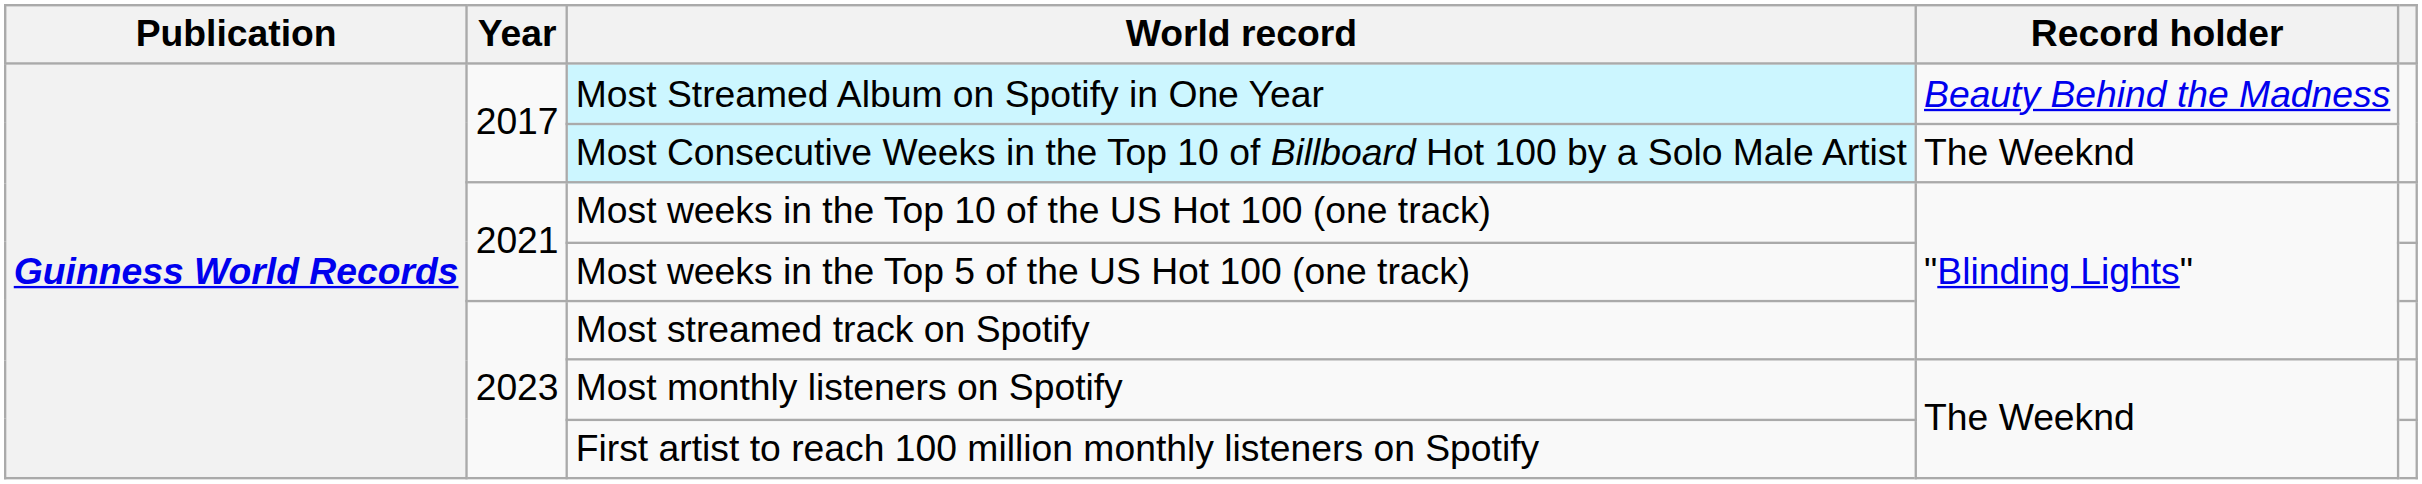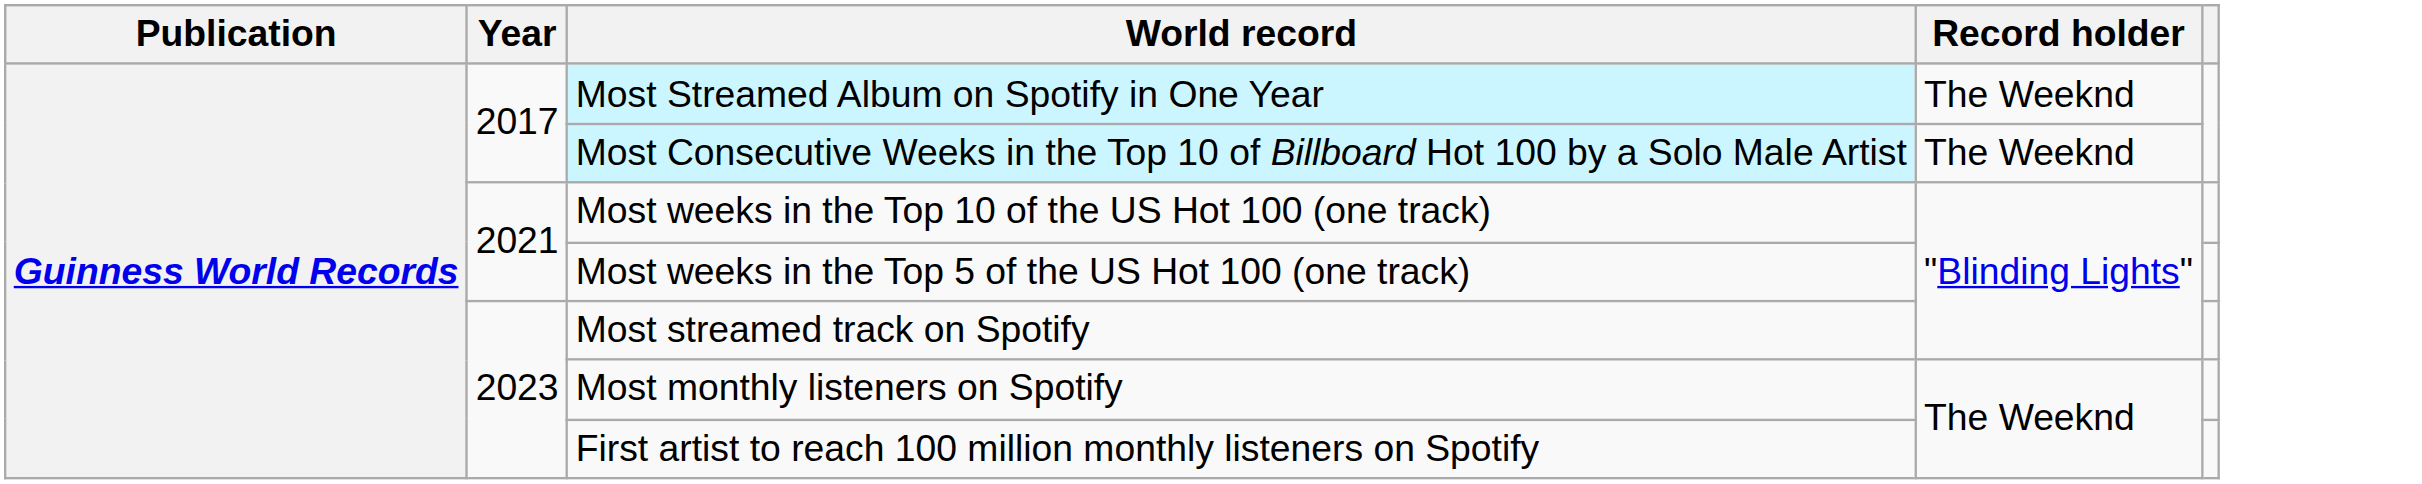Most Streamed Album on Spotify in One Year | Record holder: Beauty Behind the Madness -> The Weeknd
